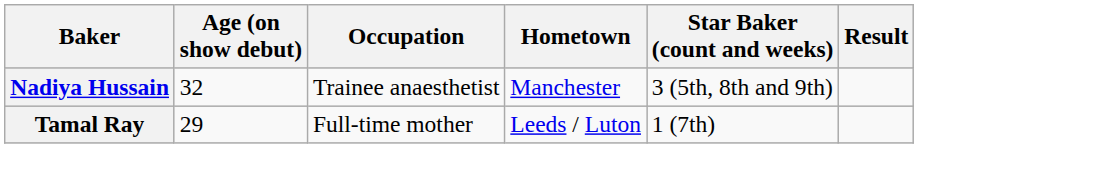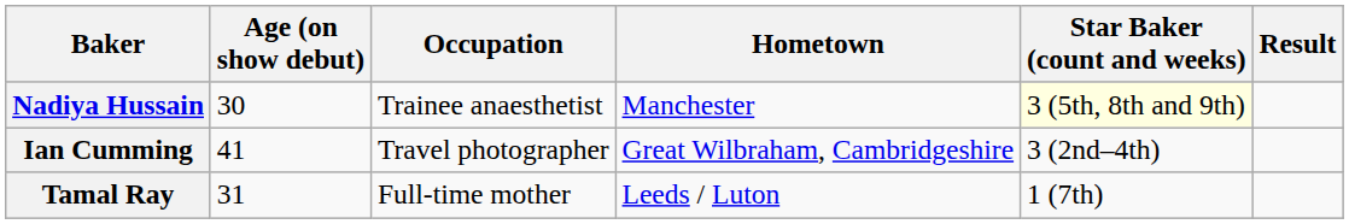Nadiya Hussain | Age (on show debut): 32 -> 30
Nadiya Hussain | Star Baker (count and weeks): no background -> lightyellow background
+ row: Ian Cumming | 41 | Travel photographer | Great Wilbraham, Cambridgeshire | 3 (2nd–4th)
Tamal Ray | Age (on show debut): 29 -> 31
